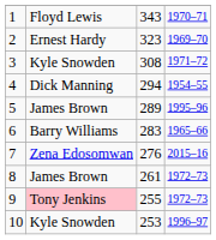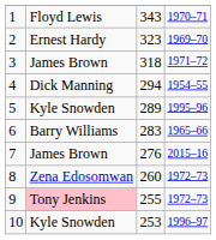3 | column 2: Kyle Snowden -> James Brown
3 | column 3: 308 -> 318
5 | column 2: James Brown -> Kyle Snowden
7 | column 2: Zena Edosomwan -> James Brown
8 | column 2: James Brown -> Zena Edosomwan
8 | column 3: 261 -> 260
